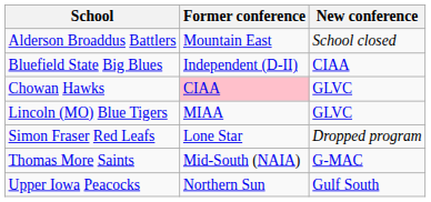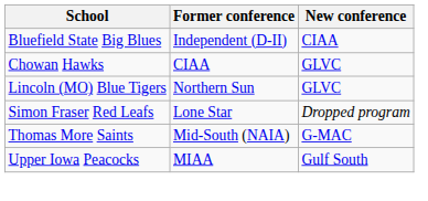- row: Alderson Broaddus Battlers | Mountain East | School closed
Chowan Hawks | Former conference: pink background -> no background
Lincoln (MO) Blue Tigers | Former conference: MIAA -> Northern Sun
Upper Iowa Peacocks | Former conference: Northern Sun -> MIAA
